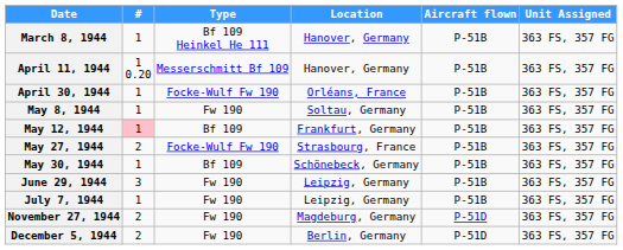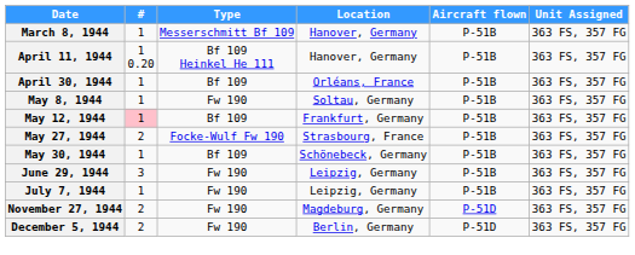March 8, 1944 | Type: Bf 109 Heinkel He 111 -> Messerschmitt Bf 109
April 11, 1944 | Type: Messerschmitt Bf 109 -> Bf 109 Heinkel He 111
April 30, 1944 | Type: Focke-Wulf Fw 190 -> Bf 109
